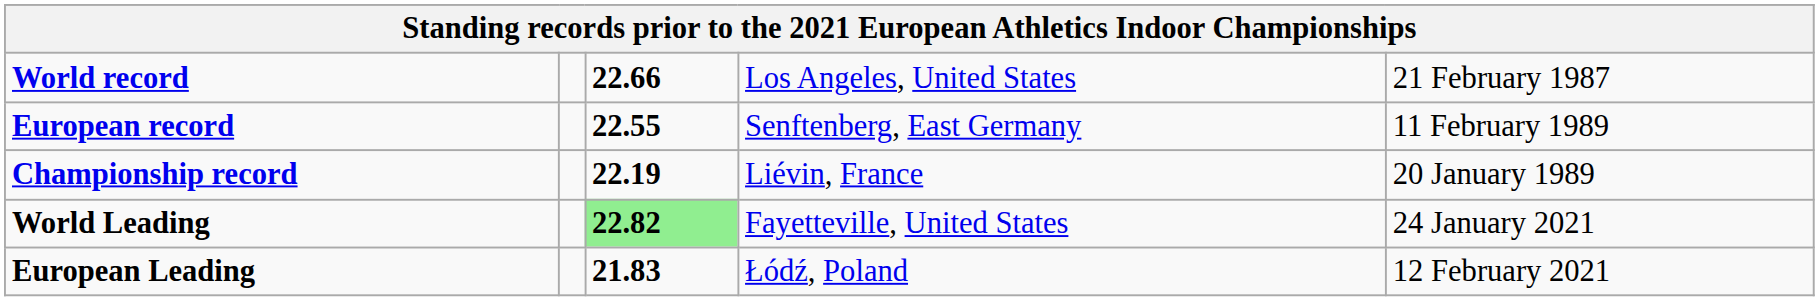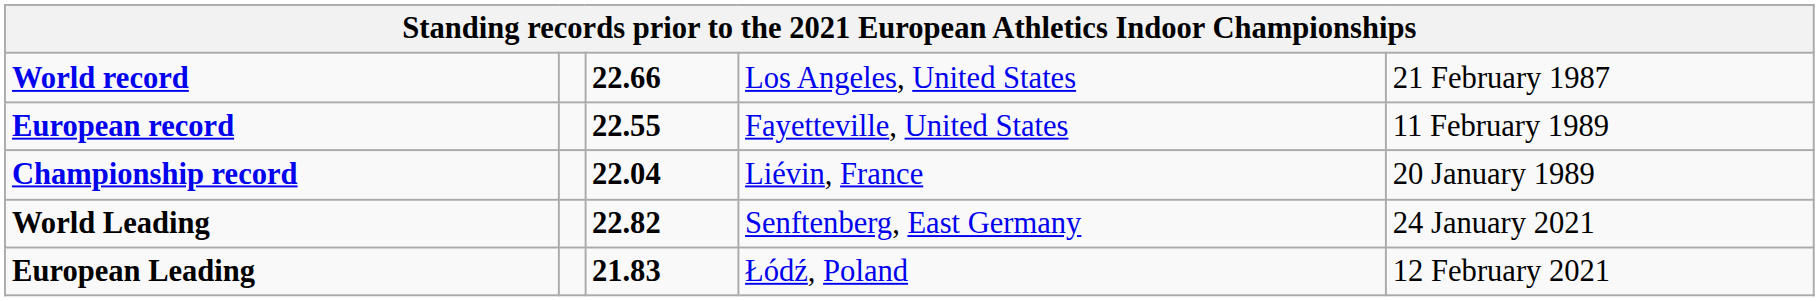European record | column 4: Senftenberg, East Germany -> Fayetteville, United States
Championship record | column 3: 22.19 -> 22.04
World Leading | column 3: lightgreen background -> no background
World Leading | column 4: Fayetteville, United States -> Senftenberg, East Germany
